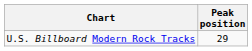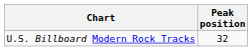U.S. Billboard Modern Rock Tracks | Peak position: 29 -> 32
